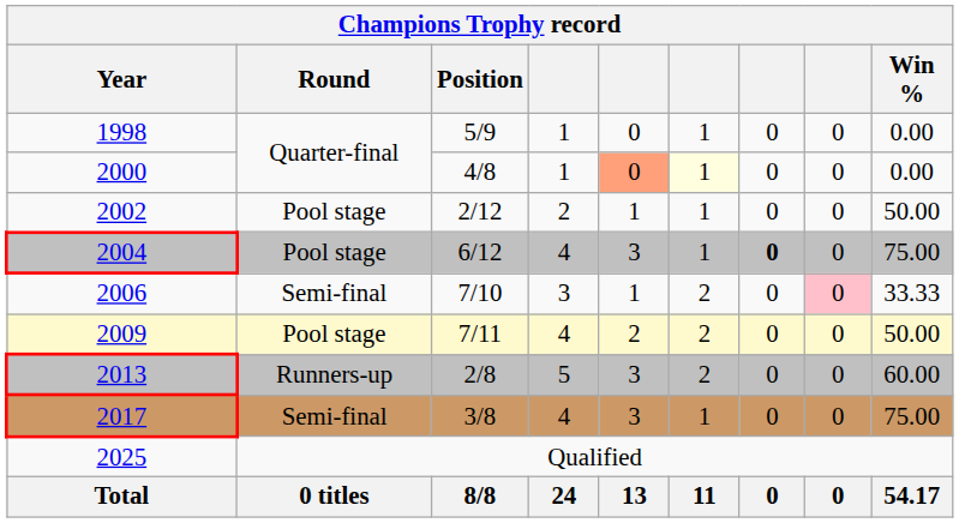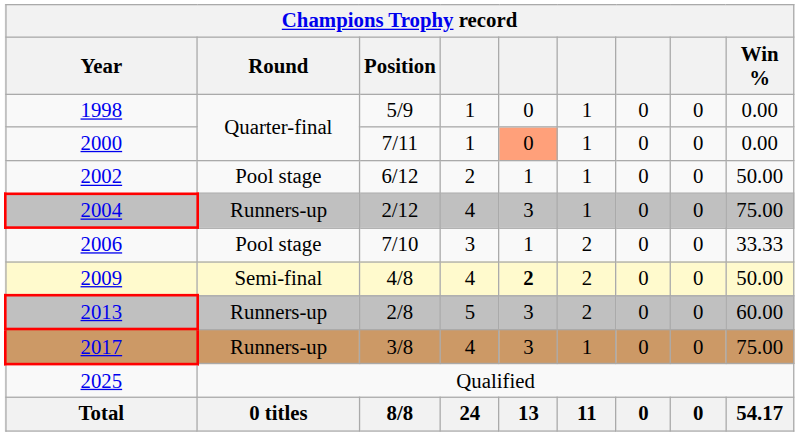2000 | Champions Trophy record / Position: 4/8 -> 7/11
2000 | column 6: lightyellow background -> no background
2002 | Champions Trophy record / Position: 2/12 -> 6/12
2004 | Champions Trophy record / Round: Pool stage -> Runners-up
2004 | Champions Trophy record / Position: 6/12 -> 2/12
2004 | column 7: bold -> normal
2006 | Champions Trophy record / Round: Semi-final -> Pool stage
2006 | column 8: pink background -> no background
2009 | Champions Trophy record / Round: Pool stage -> Semi-final
2009 | Champions Trophy record / Position: 7/11 -> 4/8
2009 | column 5: normal -> bold
2017 | Champions Trophy record / Round: Semi-final -> Runners-up
